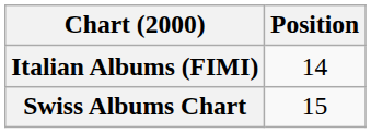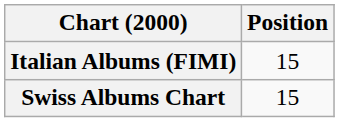Italian Albums (FIMI) | Position: 14 -> 15
